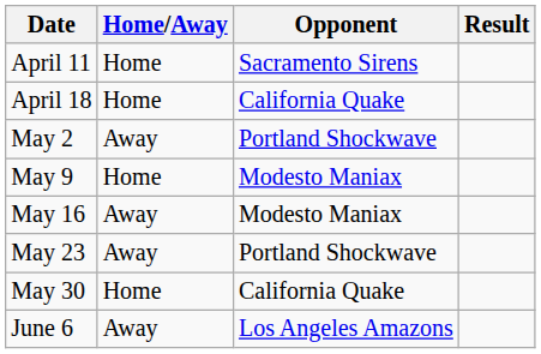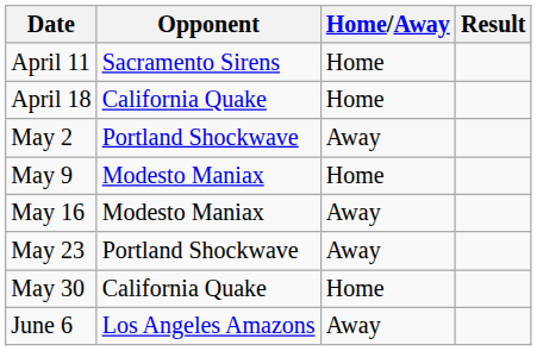columns swapped: Opponent <-> Home/Away
